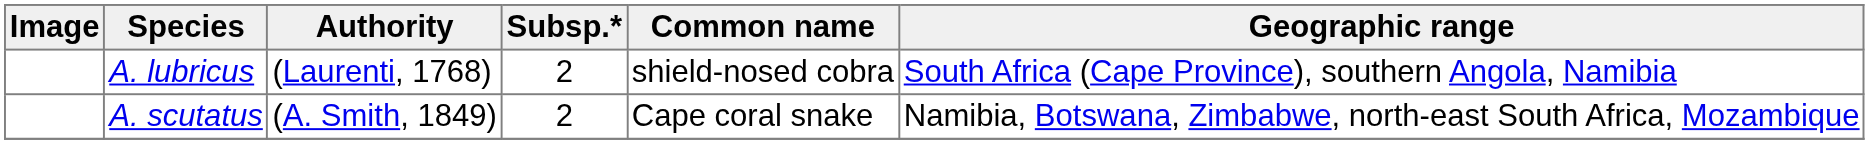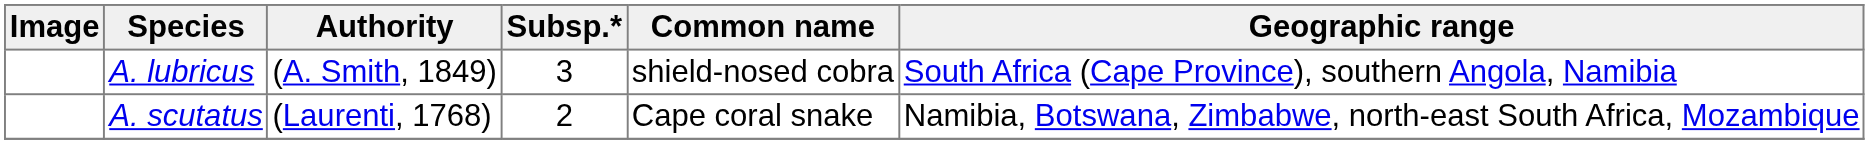A. lubricus | Authority: (Laurenti, 1768) -> (A. Smith, 1849)
A. lubricus | Subsp.*: 2 -> 3
A. scutatus | Authority: (A. Smith, 1849) -> (Laurenti, 1768)
